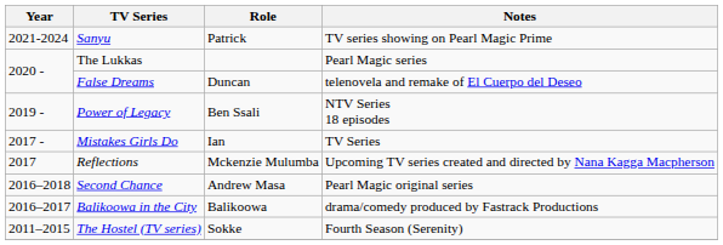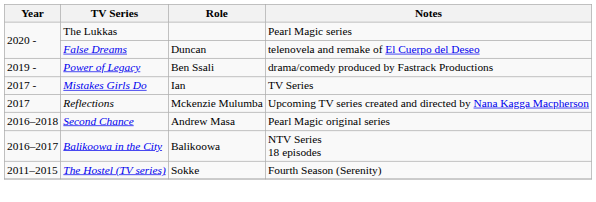- row: 2021-2024 | Sanyu | Patrick | TV series showing on Pearl Magic Prime
Power of Legacy | Notes: NTV Series 18 episodes -> drama/comedy produced by Fastrack Productions
Balikoowa in the City | Notes: drama/comedy produced by Fastrack Productions -> NTV Series 18 episodes
